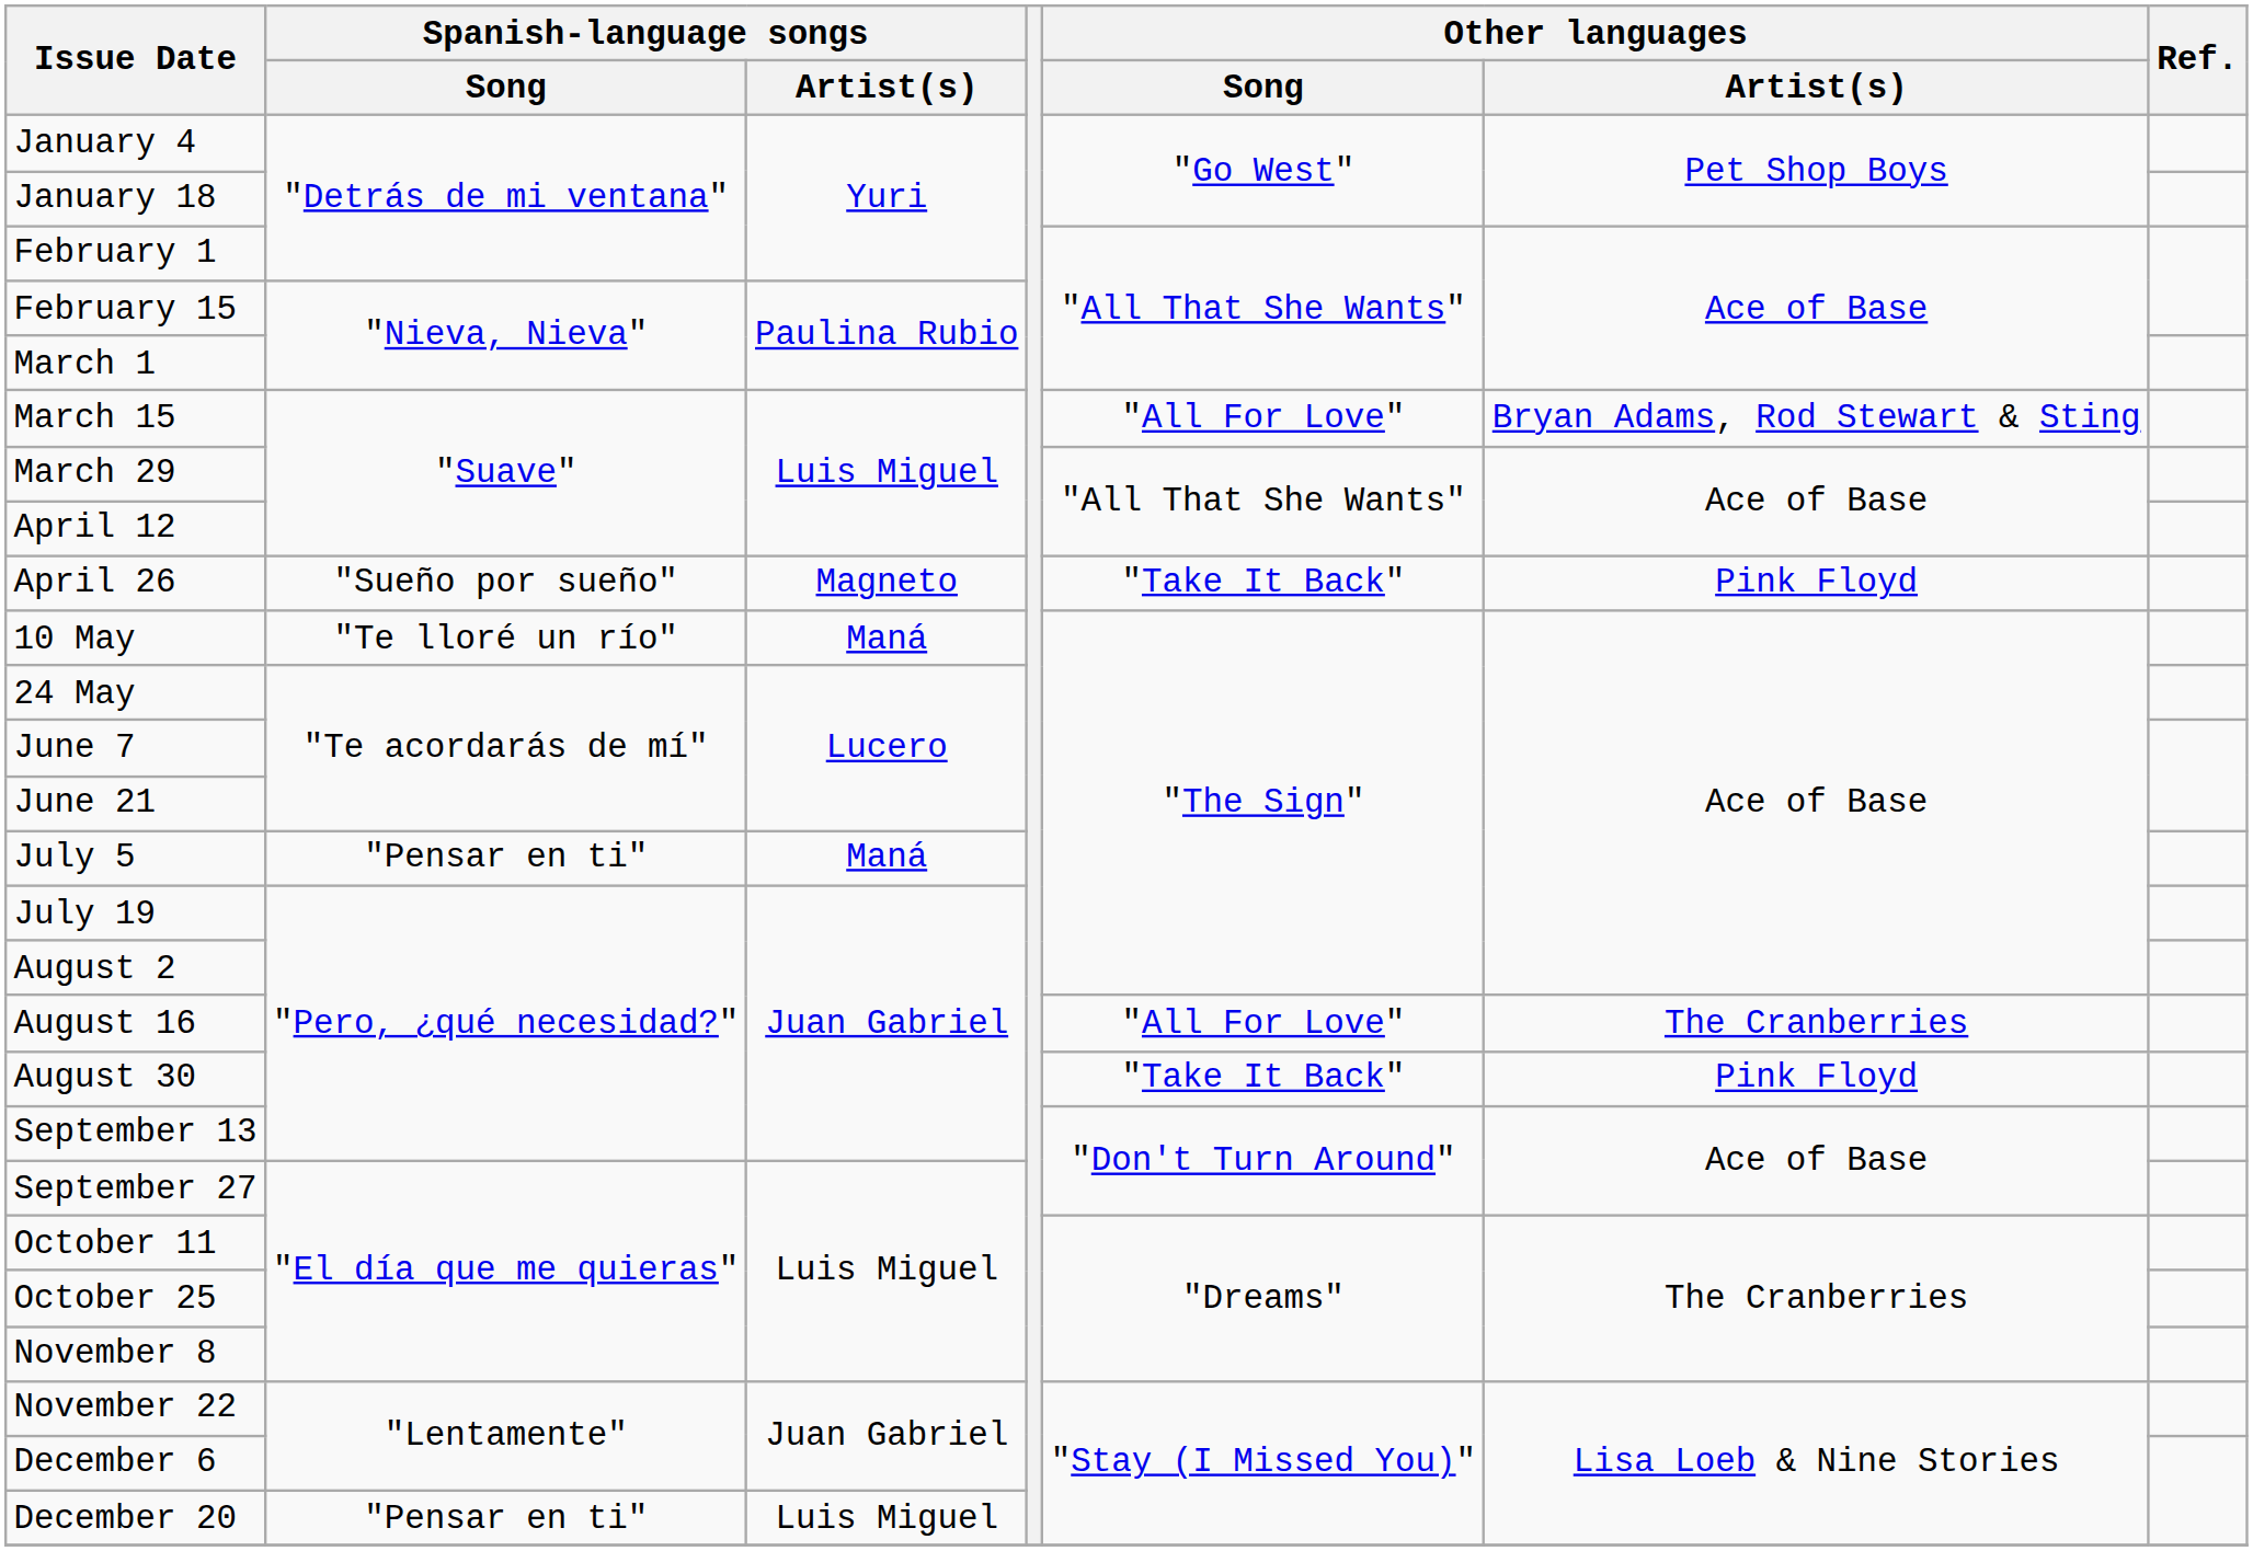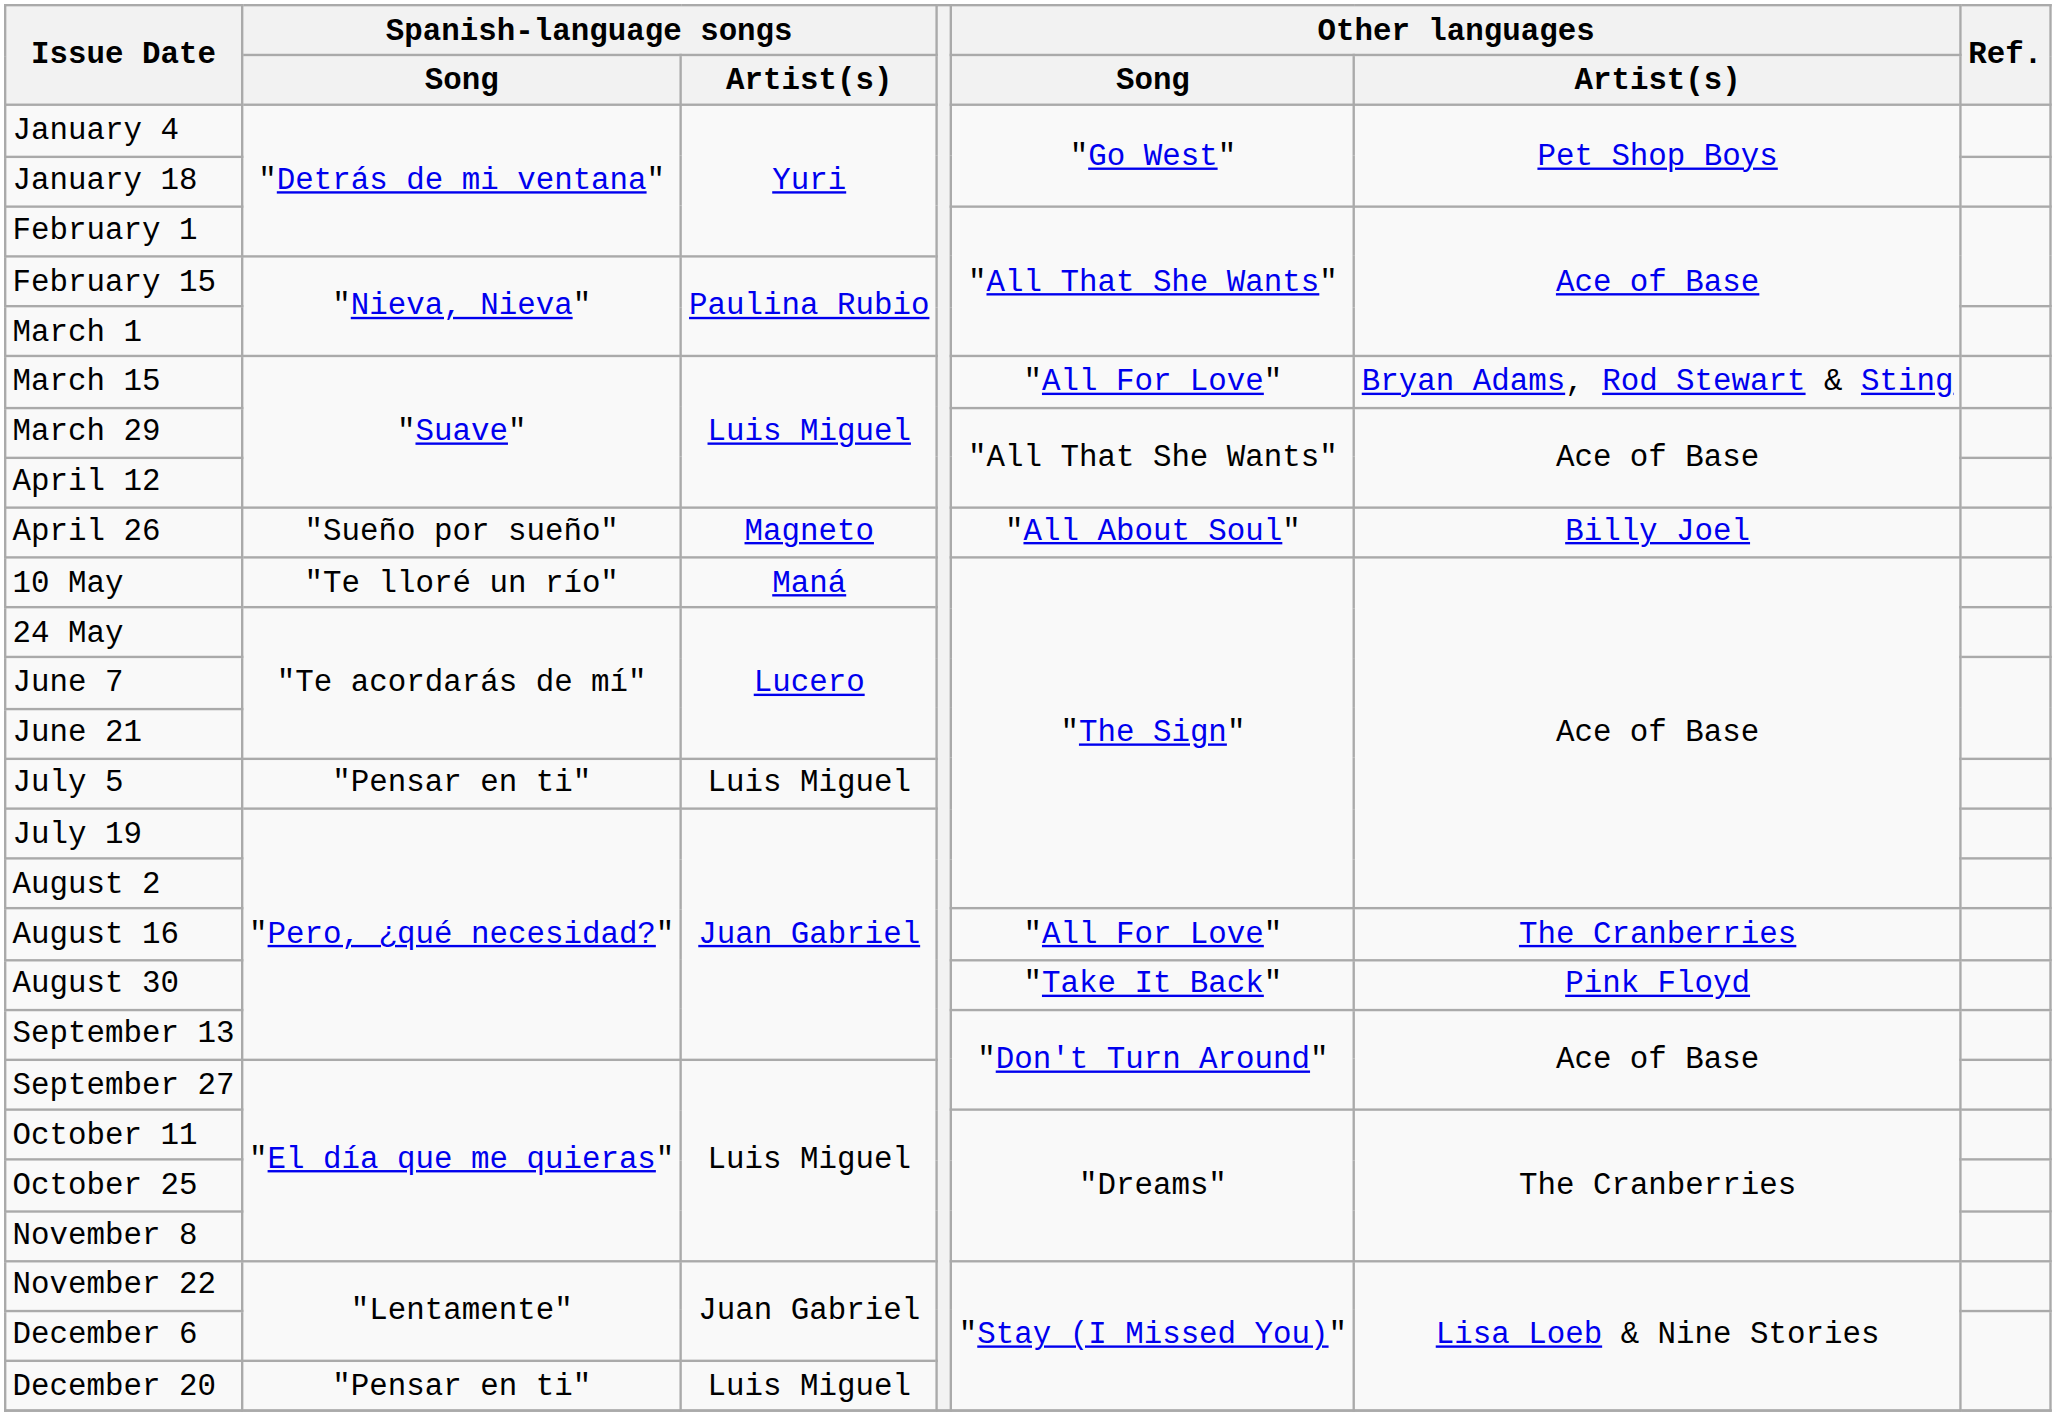April 26 | Other languages / Song: "Take It Back" -> "All About Soul"
April 26 | Other languages / Artist(s): Pink Floyd -> Billy Joel
July 5 | Spanish-language songs / Artist(s): Maná -> Luis Miguel
